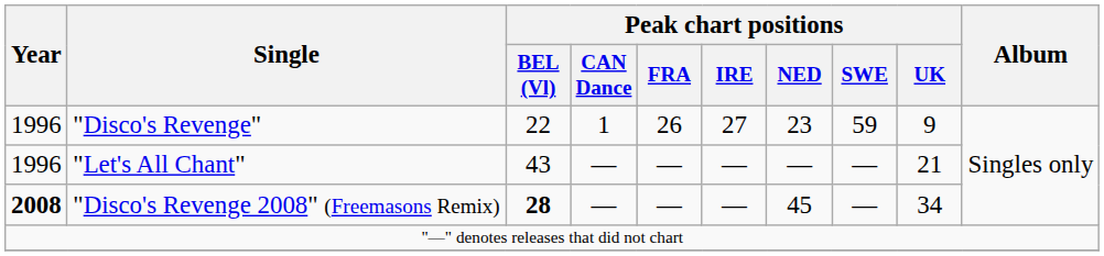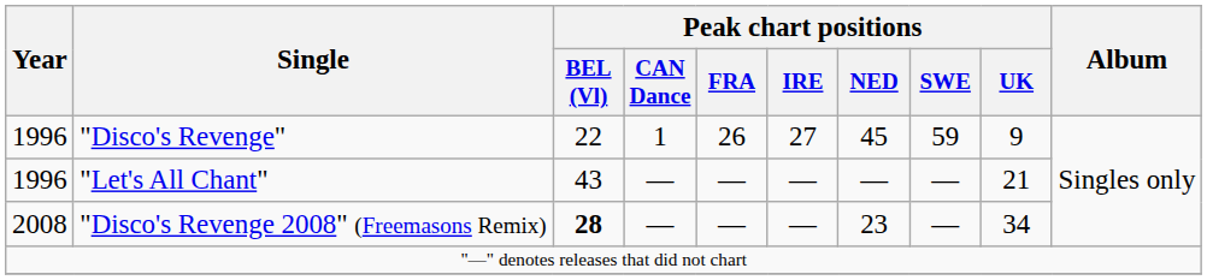"Disco's Revenge" | Peak chart positions / NED: 23 -> 45
"Disco's Revenge 2008" (Freemasons Remix) | Year: bold -> normal
"Disco's Revenge 2008" (Freemasons Remix) | Peak chart positions / NED: 45 -> 23
